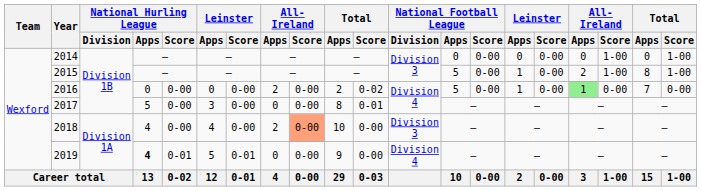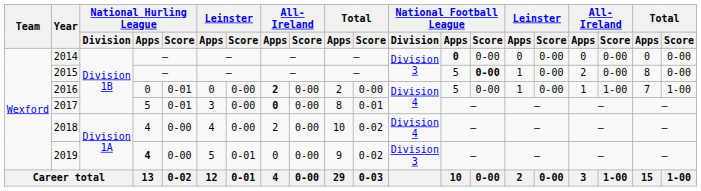2014 | National Football League / Apps: normal -> bold
2014 | column 18: 1-00 -> 0-00
2014 | column 20: 1-00 -> 0-00
2015 | National Football League / Score: normal -> bold
2015 | column 18: 1-00 -> 0-00
2015 | column 20: 1-00 -> 0-00
2016 | National Hurling League / Score: 0-00 -> 0-01
2016 | column 8: normal -> bold
2016 | column 11: 0-02 -> 0-00
2016 | column 17: lightgreen background -> no background
2016 | column 18: 0-00 -> 1-00
2016 | column 20: 0-00 -> 1-00
2017 | National Hurling League / Score: 0-00 -> 0-01
2017 | column 8: normal -> bold
2018 | column 9: lightsalmon background -> no background
2018 | column 11: 0-00 -> 0-02
2018 | National Football League / Division: Division 3 -> Division 4
2019 | National Hurling League / Score: 0-01 -> 0-00
2019 | column 11: 0-00 -> 0-02
2019 | National Football League / Division: Division 4 -> Division 3
